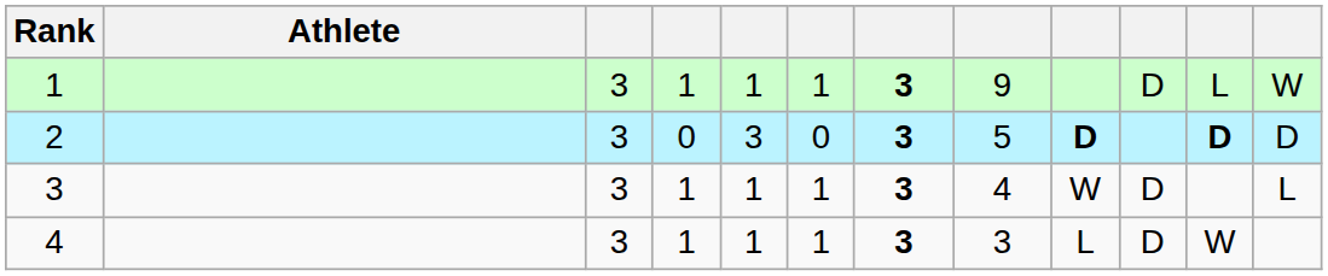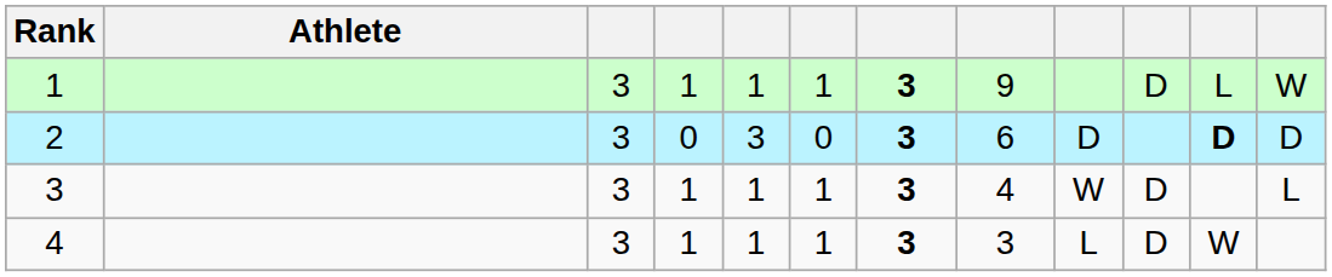2 | column 8: 5 -> 6
2 | column 9: bold -> normal
